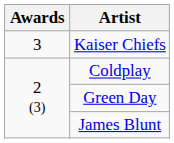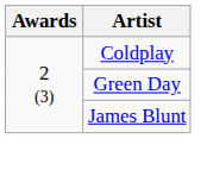- row: 3 | Kaiser Chiefs
